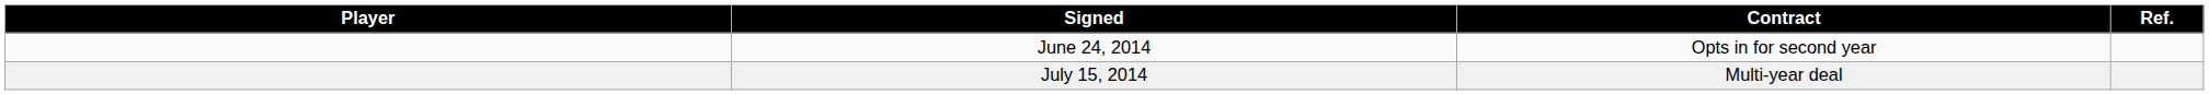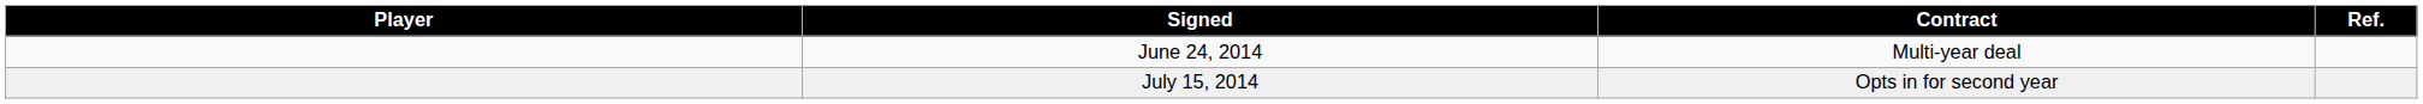June 24, 2014 | Contract: Opts in for second year -> Multi-year deal
July 15, 2014 | Contract: Multi-year deal -> Opts in for second year
